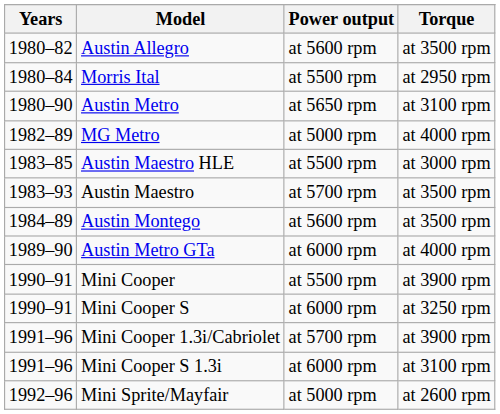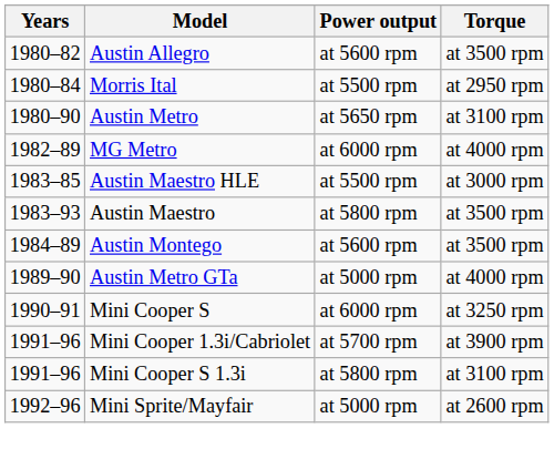MG Metro | Power output: at 5000 rpm -> at 6000 rpm
Austin Maestro | Power output: at 5700 rpm -> at 5800 rpm
Austin Metro GTa | Power output: at 6000 rpm -> at 5000 rpm
- row: 1990–91 | Mini Cooper | at 5500 rpm | at 3900 rpm
Mini Cooper S 1.3i | Power output: at 6000 rpm -> at 5800 rpm
